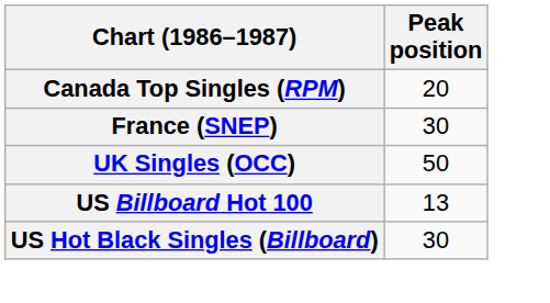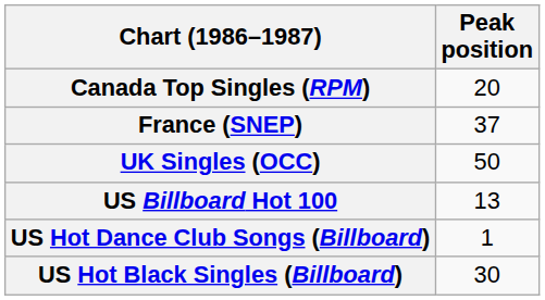France (SNEP) | Peak position: 30 -> 37
+ row: US Hot Dance Club Songs (Billboard) | 1
